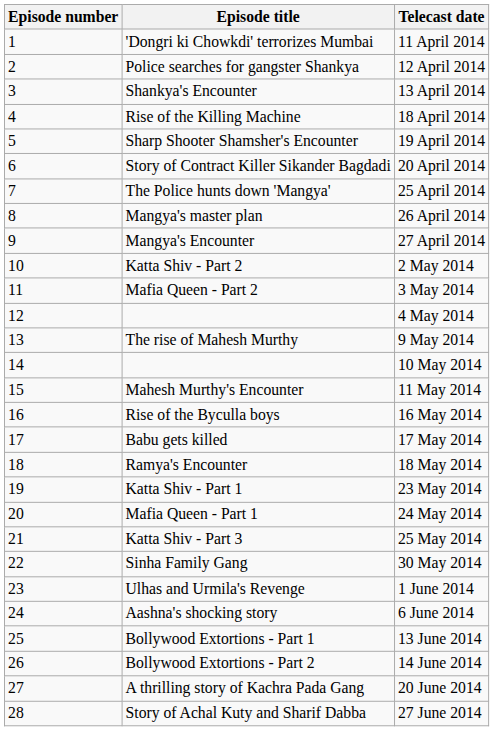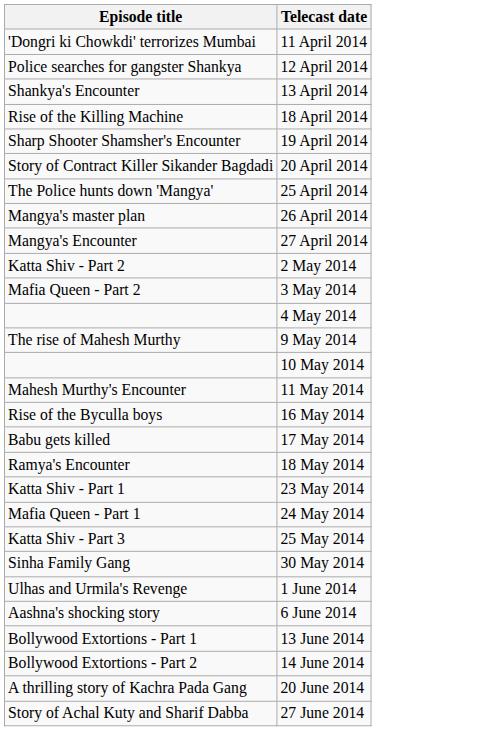- column: Episode number | 1 | 2 | 3 | 4 | 5 | 6 | 7 | 8 | 9 | 10 | 11 | 12 | 13 | 14 | 15 | 16 | 17 | 18 | 19 | 20 | 21 | 22 | 23 | 24 | 25 | 26 | 27 | 28
